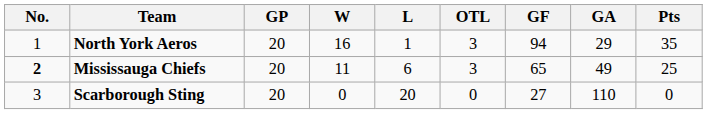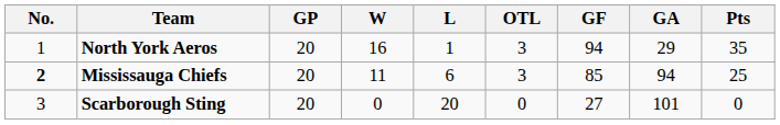Mississauga Chiefs | GF: 65 -> 85
Mississauga Chiefs | GA: 49 -> 94
Scarborough Sting | GA: 110 -> 101
